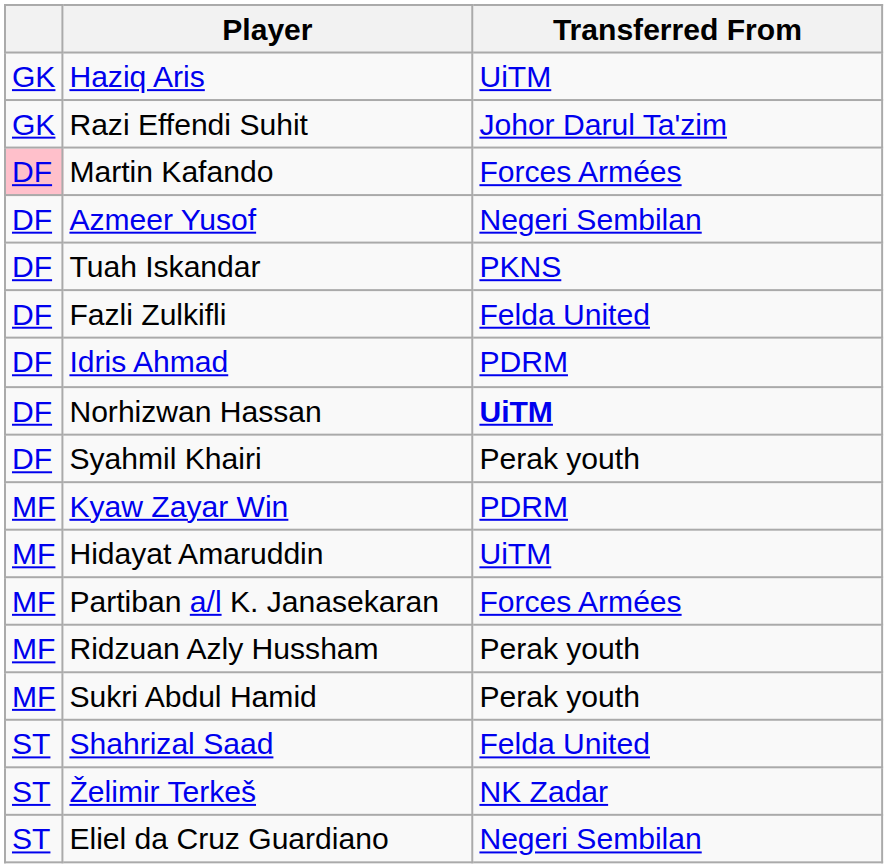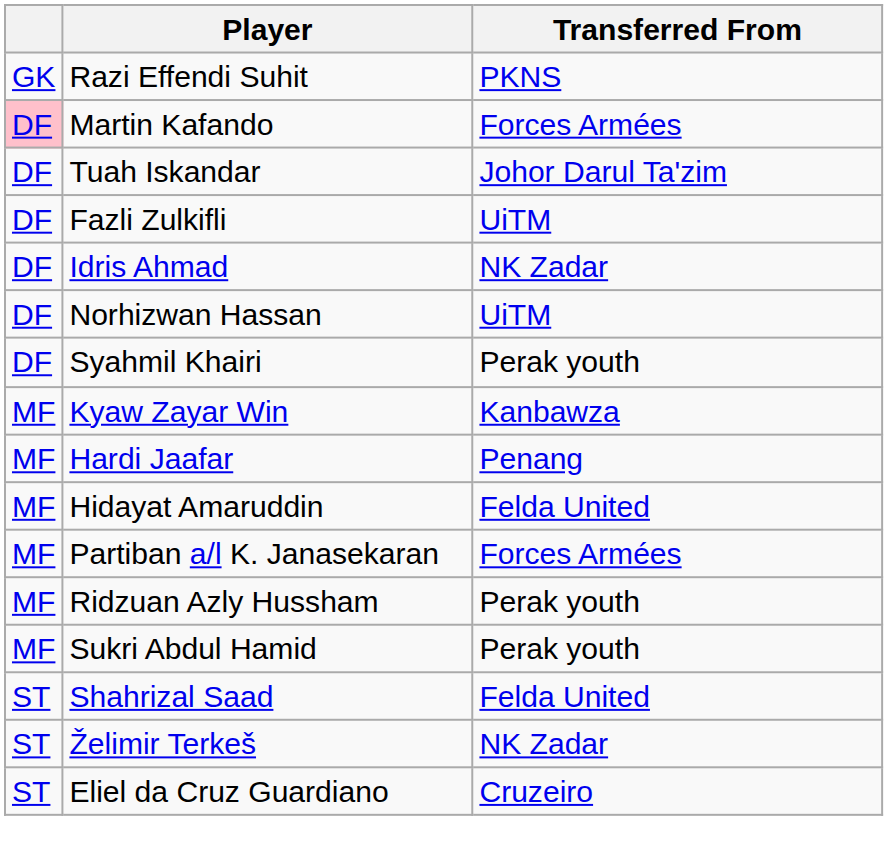- row: GK | Haziq Aris | UiTM
Razi Effendi Suhit | Transferred From: Johor Darul Ta'zim -> PKNS
- row: DF | Azmeer Yusof | Negeri Sembilan
Tuah Iskandar | Transferred From: PKNS -> Johor Darul Ta'zim
Fazli Zulkifli | Transferred From: Felda United -> UiTM
Idris Ahmad | Transferred From: PDRM -> NK Zadar
Norhizwan Hassan | Transferred From: bold -> normal
Kyaw Zayar Win | Transferred From: PDRM -> Kanbawza
+ row: MF | Hardi Jaafar | Penang
Hidayat Amaruddin | Transferred From: UiTM -> Felda United
Eliel da Cruz Guardiano | Transferred From: Negeri Sembilan -> Cruzeiro
